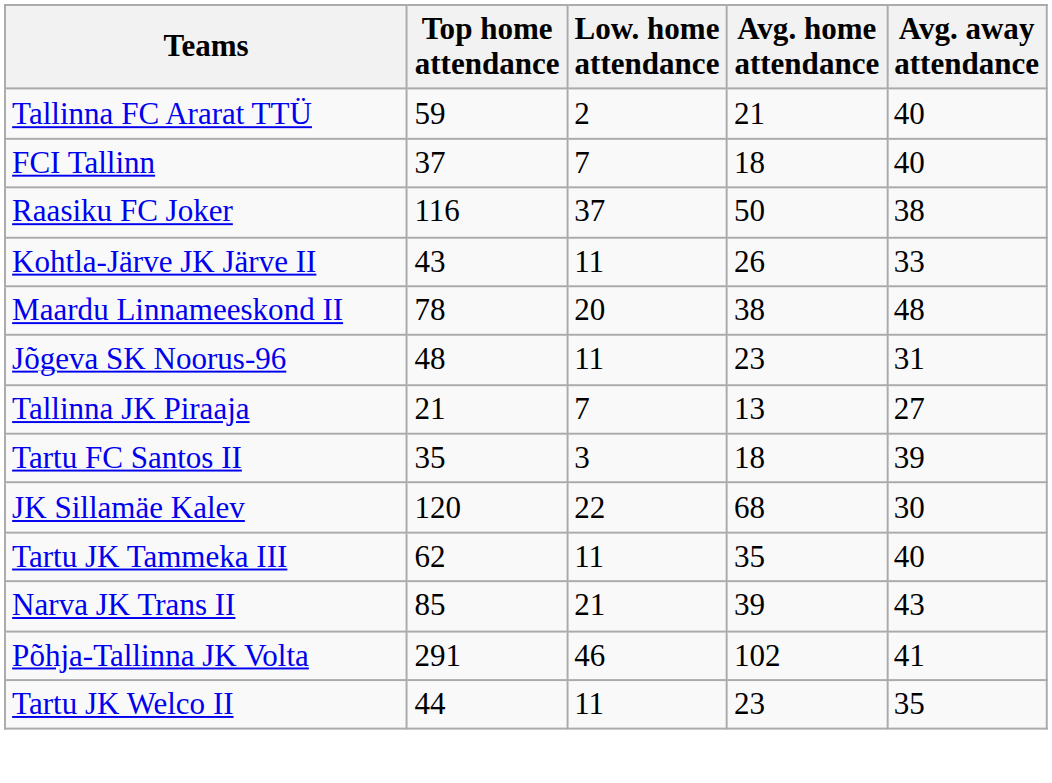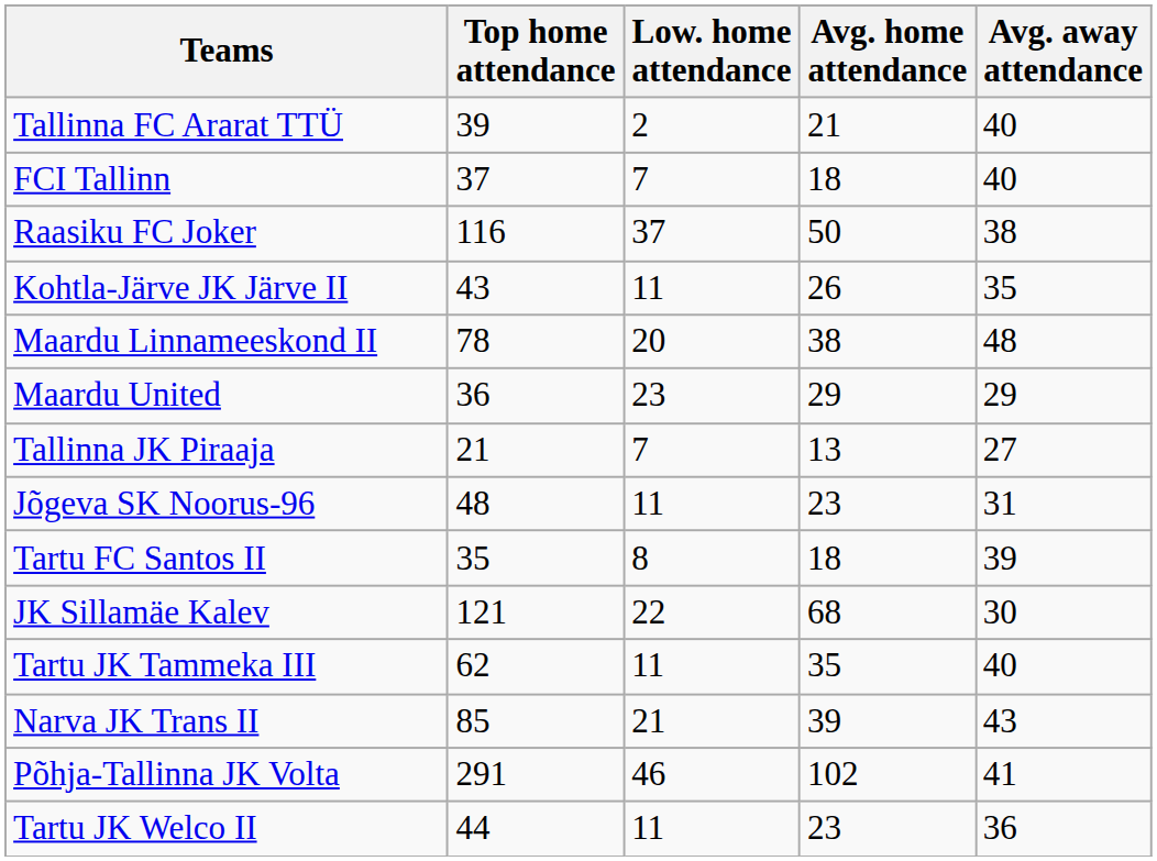Tallinna FC Ararat TTÜ | Top home attendance: 59 -> 39
Kohtla-Järve JK Järve II | Avg. away attendance: 33 -> 35
+ row: Maardu United | 36 | 23 | 29 | 29
rows swapped: Jõgeva SK Noorus-96 <-> Tallinna JK Piraaja
Tartu FC Santos II | Low. home attendance: 3 -> 8
JK Sillamäe Kalev | Top home attendance: 120 -> 121
Tartu JK Welco II | Avg. away attendance: 35 -> 36
